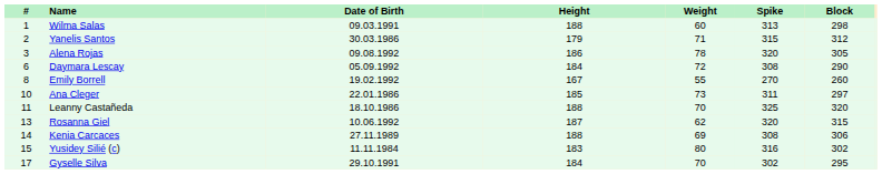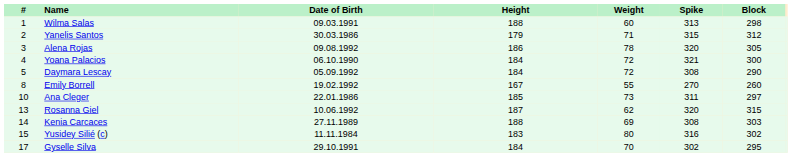+ row: 4 | Yoana Palacios | 06.10.1990 | 184 | 72 | 321 | 300
Daymara Lescay | #: 6 -> 5
- row: 11 | Leanny Castañeda | 18.10.1986 | 188 | 70 | 325 | 320
Kenia Carcaces | Block: 306 -> 303
